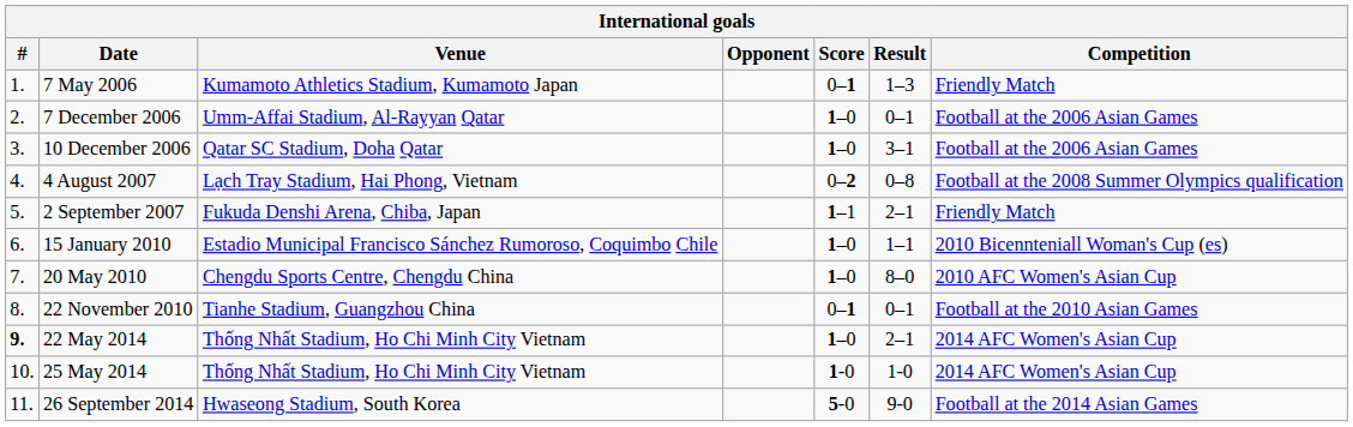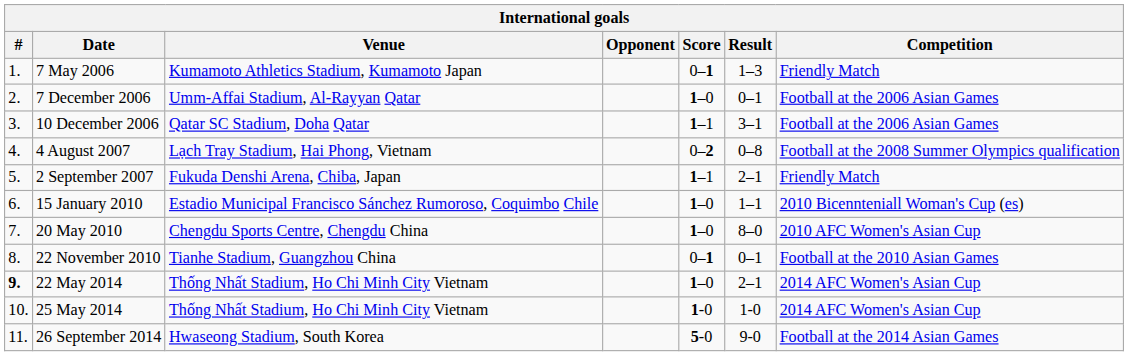10 December 2006 | Score: 1–0 -> 1–1
